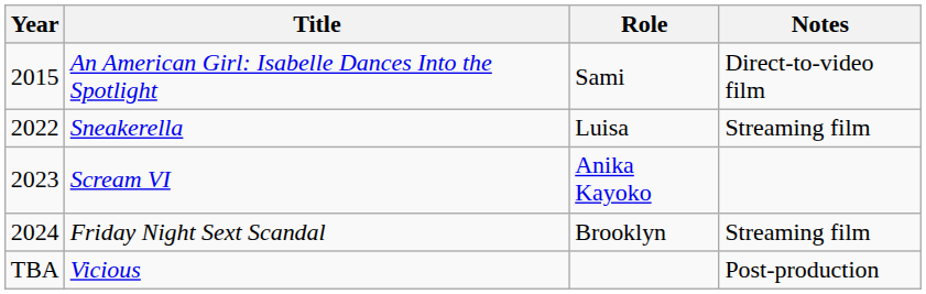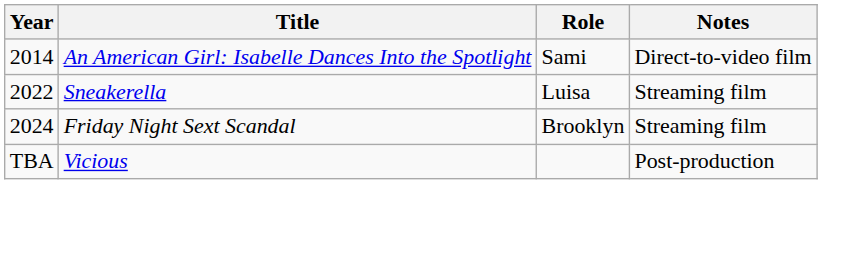An American Girl: Isabelle Dances Into the Spotlight | Year: 2015 -> 2014
- row: 2023 | Scream VI | Anika Kayoko
